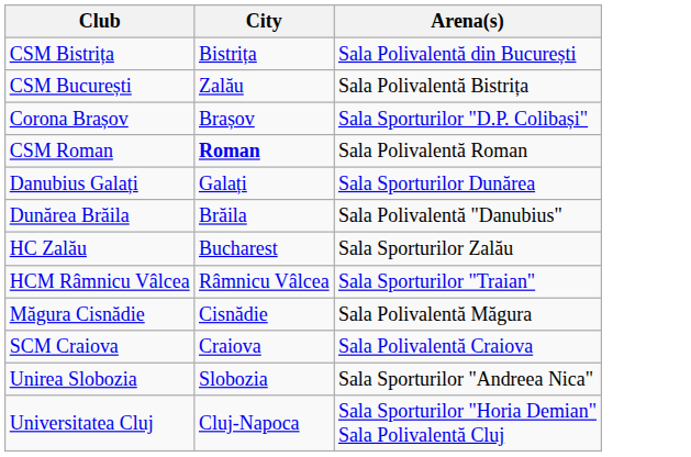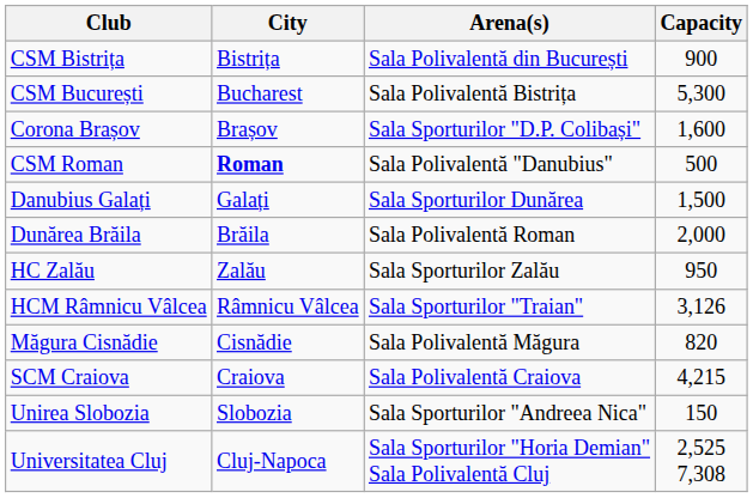+ column: Capacity | 900 | 5,300 | 1,600 | 500 | 1,500 | 2,000 | 950 | 3,126 | 820 | 4,215 | 150 | 2,525 7,308
CSM București | City: Zalău -> Bucharest
CSM Roman | Arena(s): Sala Polivalentă Roman -> Sala Polivalentă "Danubius"
Dunărea Brăila | Arena(s): Sala Polivalentă "Danubius" -> Sala Polivalentă Roman
HC Zalău | City: Bucharest -> Zalău
